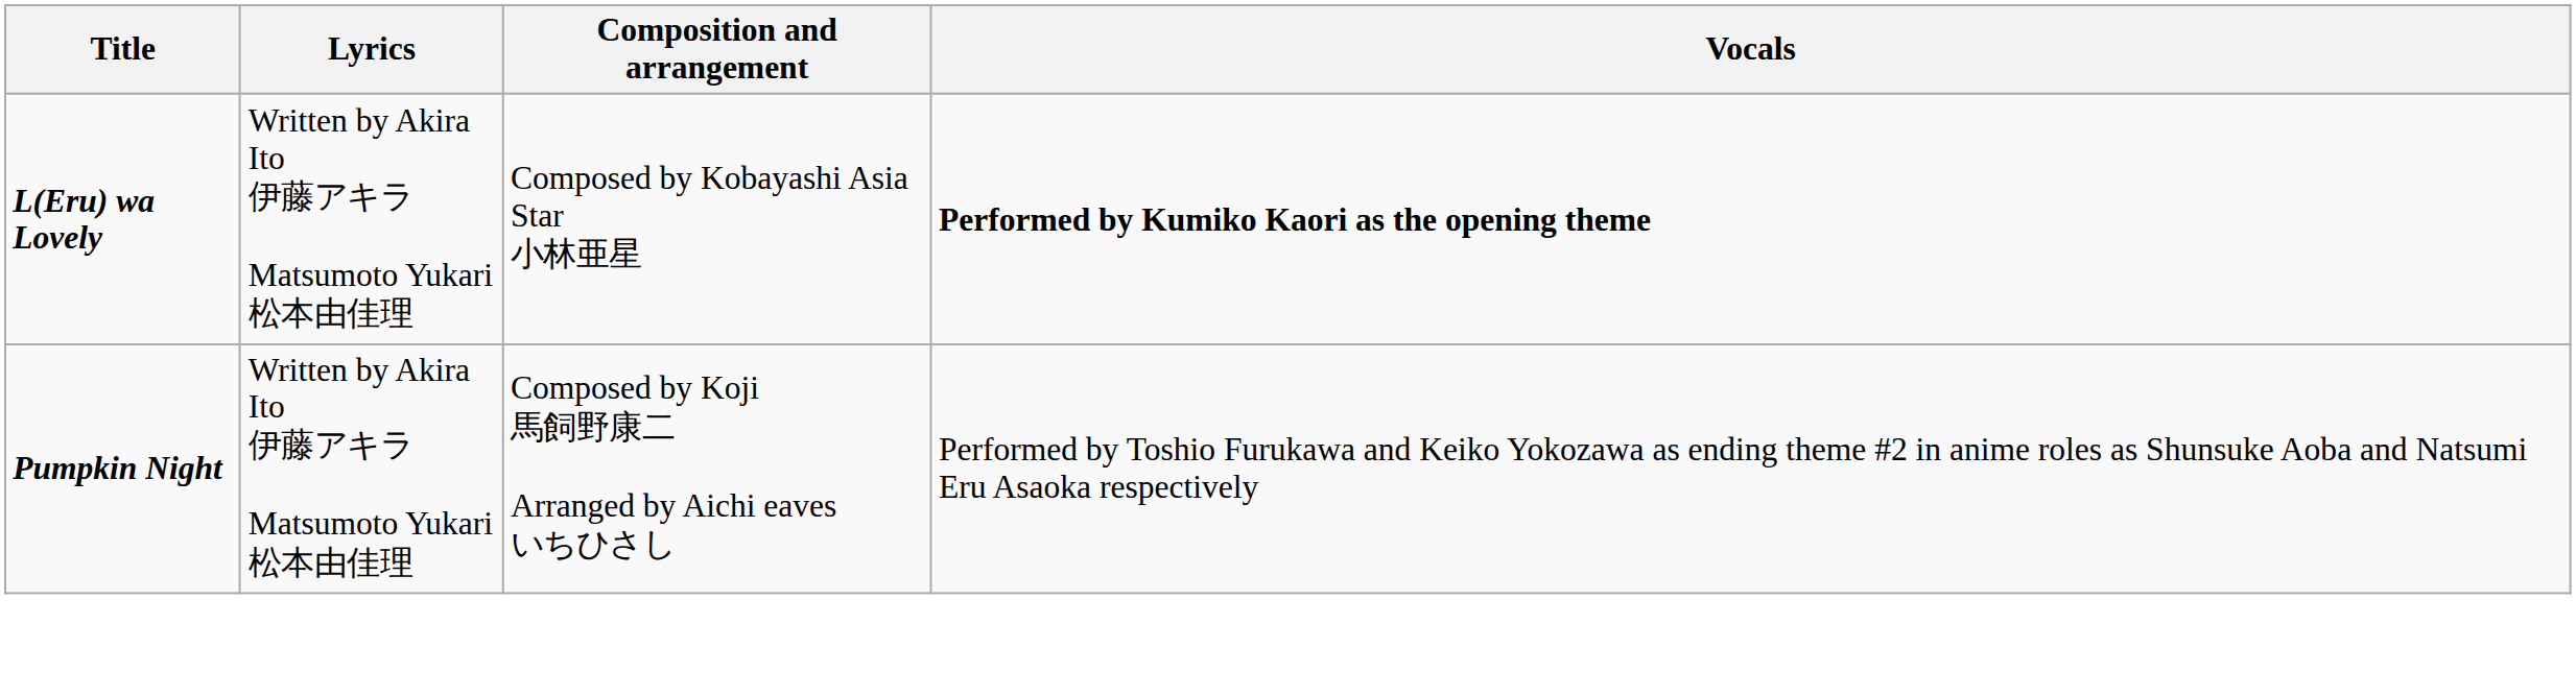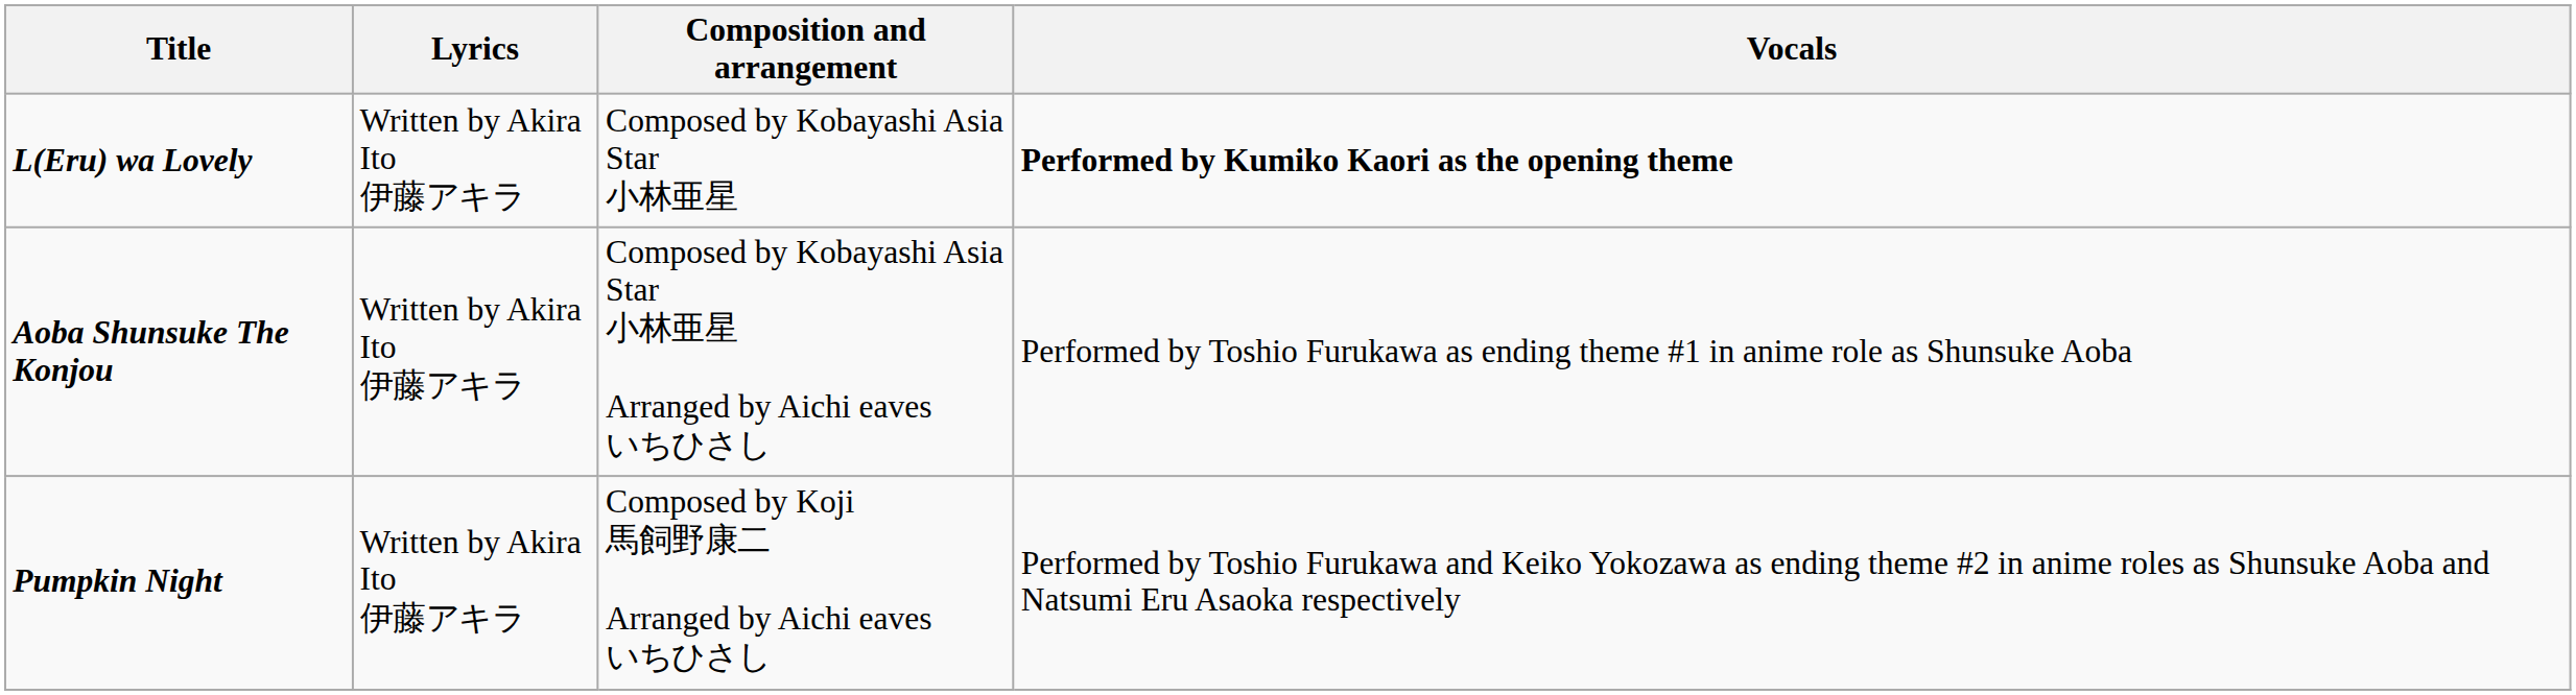L(Eru) wa Lovely | Lyrics: Written by Akira Ito 伊藤アキラ Matsumoto Yukari 松本由佳理 -> Written by Akira Ito 伊藤アキラ
+ row: Aoba Shunsuke The Konjou | Written by Akira Ito 伊藤アキラ | Composed by Kobayashi Asia Star 小林亜星 Arranged by Aichi eaves いちひさし | Performed by Toshio Furukawa as ending theme #1 in anime role as Shunsuke Aoba
Pumpkin Night | Lyrics: Written by Akira Ito 伊藤アキラ Matsumoto Yukari 松本由佳理 -> Written by Akira Ito 伊藤アキラ
